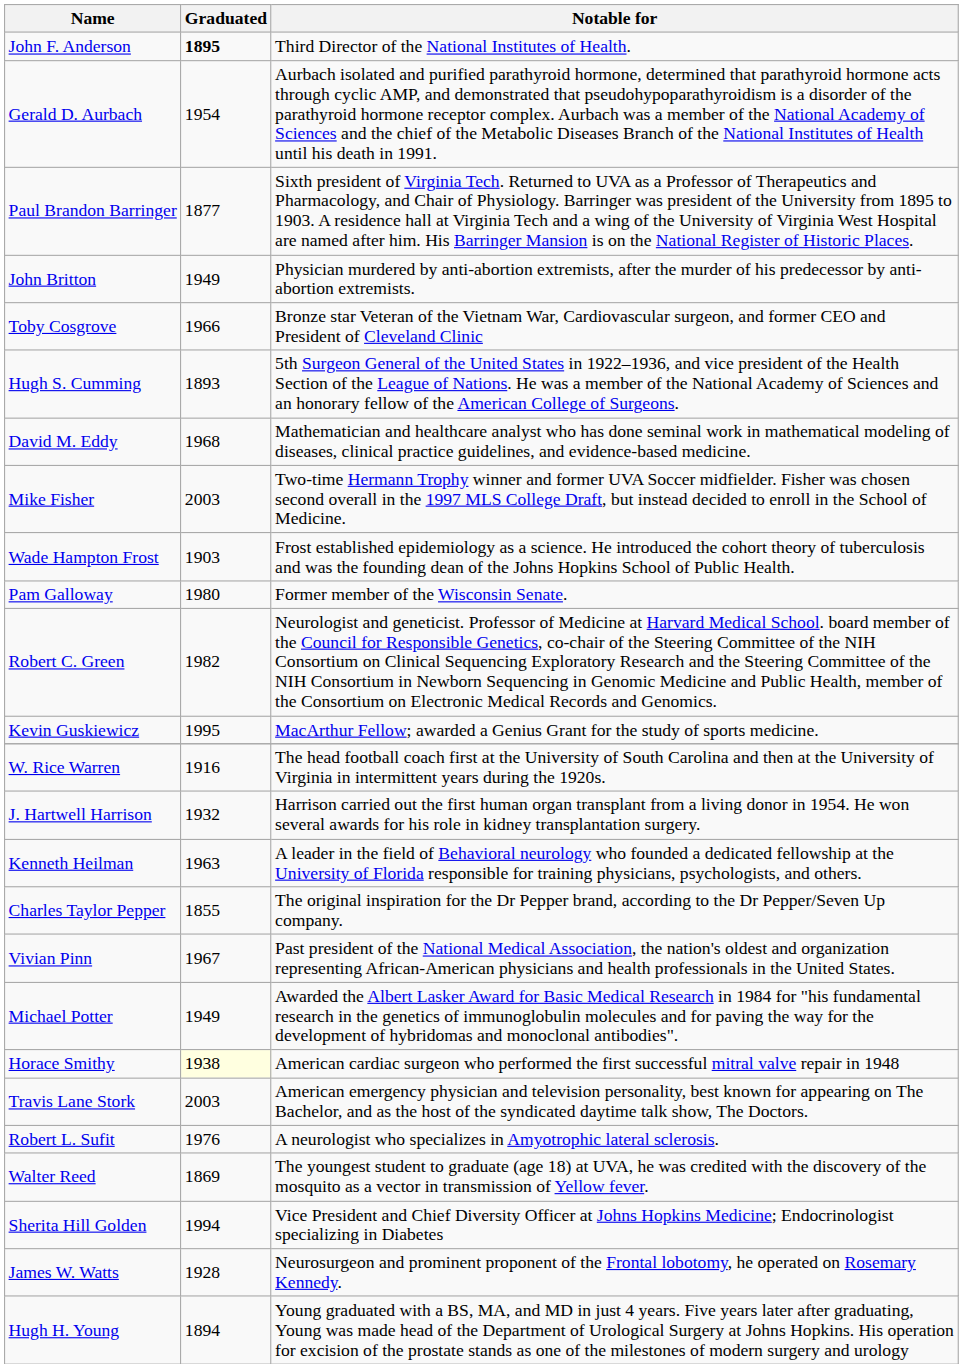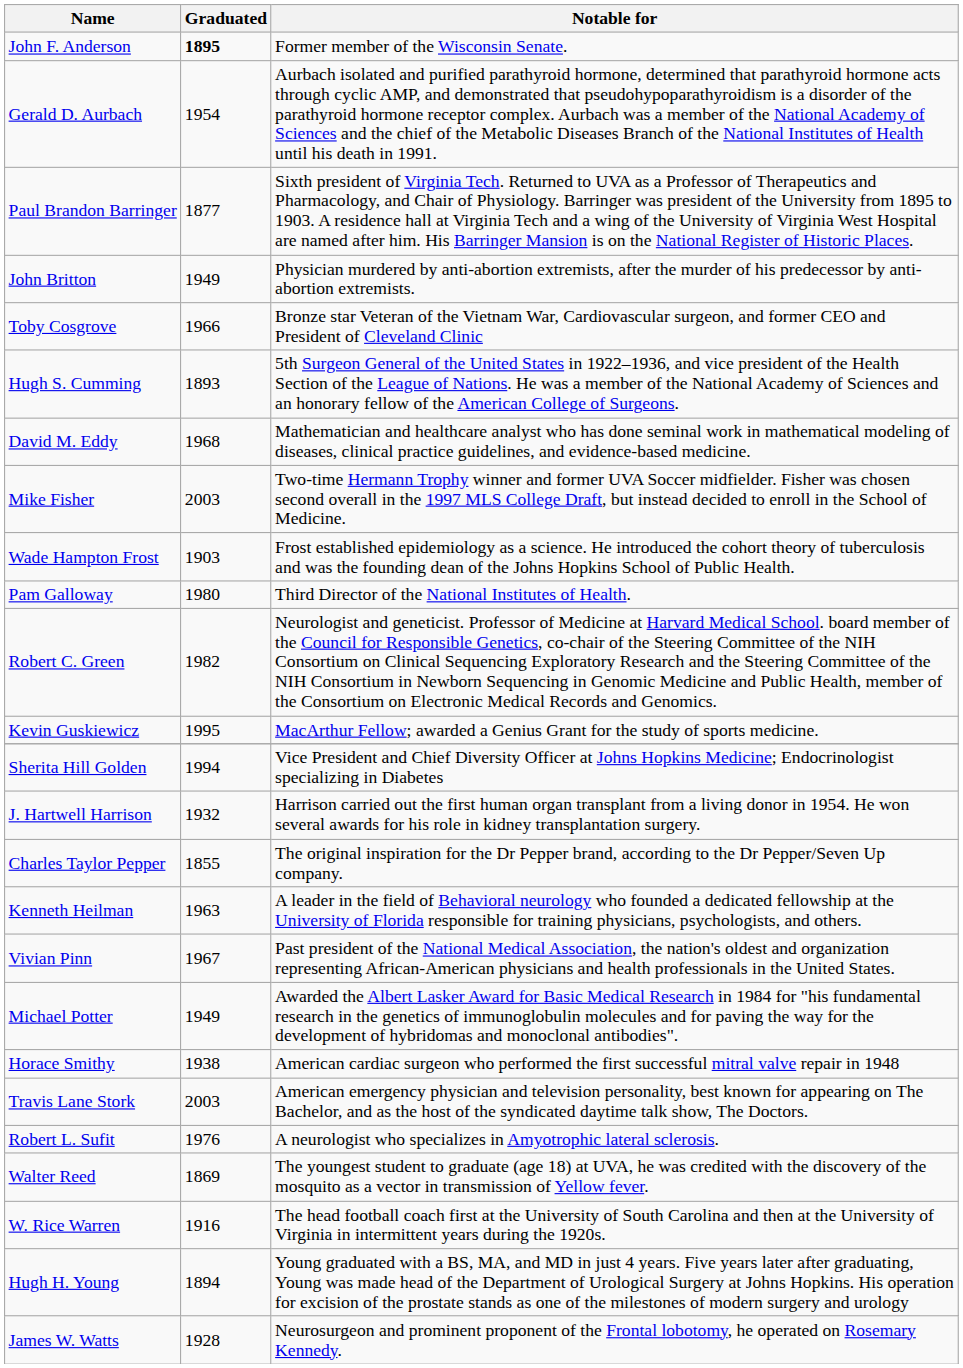John F. Anderson | Notable for: Third Director of the National Institutes of Health. -> Former member of the Wisconsin Senate.
Pam Galloway | Notable for: Former member of the Wisconsin Senate. -> Third Director of the National Institutes of Health.
rows swapped: Sherita Hill Golden <-> W. Rice Warren
rows swapped: Kenneth Heilman <-> Charles Taylor Pepper
Horace Smithy | Graduated: lightyellow background -> no background
rows swapped: James W. Watts <-> Hugh H. Young
